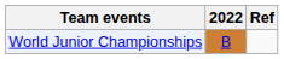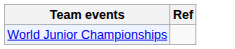- column: 2022 | B
